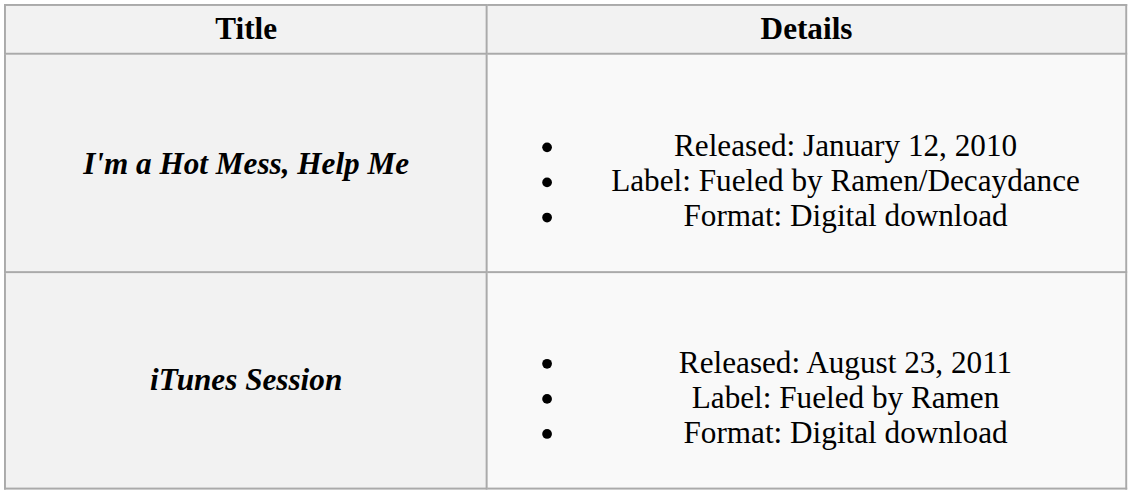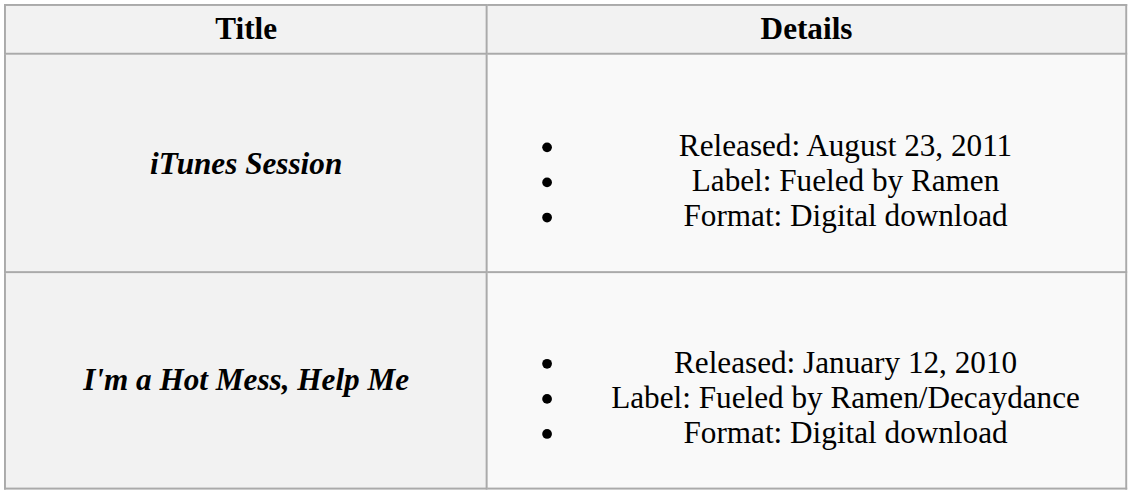rows swapped: I'm a Hot Mess, Help Me <-> iTunes Session
